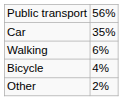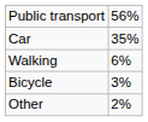Bicycle | column 2: 4% -> 3%
